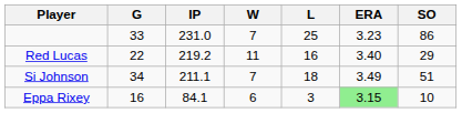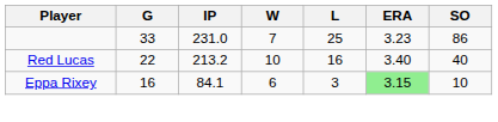Red Lucas | IP: 219.2 -> 213.2
Red Lucas | W: 11 -> 10
Red Lucas | SO: 29 -> 40
- row: Si Johnson | 34 | 211.1 | 7 | 18 | 3.49 | 51
